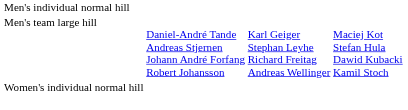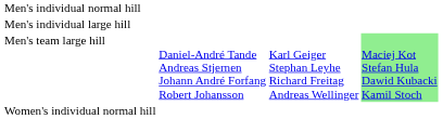+ row: Men's individual large hill
Men's team large hill | column 4: no background -> lightgreen background
